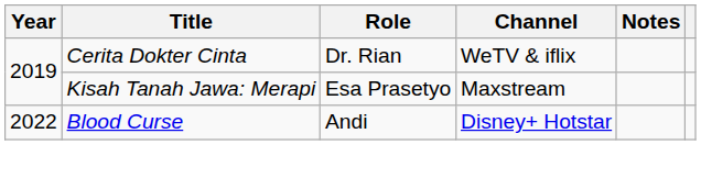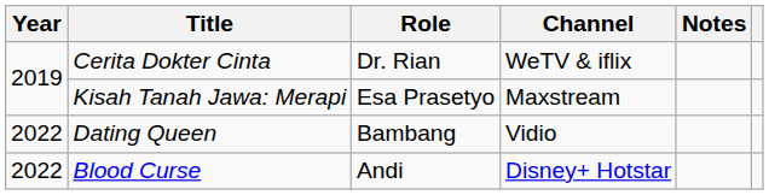+ row: 2022 | Dating Queen | Bambang | Vidio
